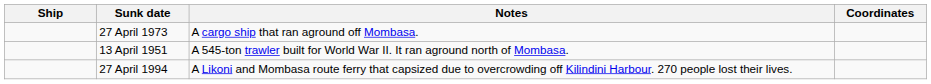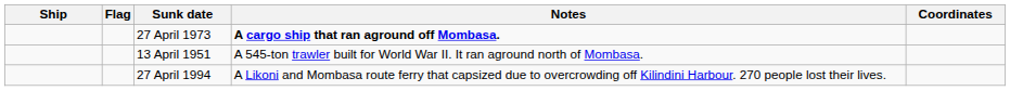+ column: Flag
27 April 1973 | Notes: normal -> bold
